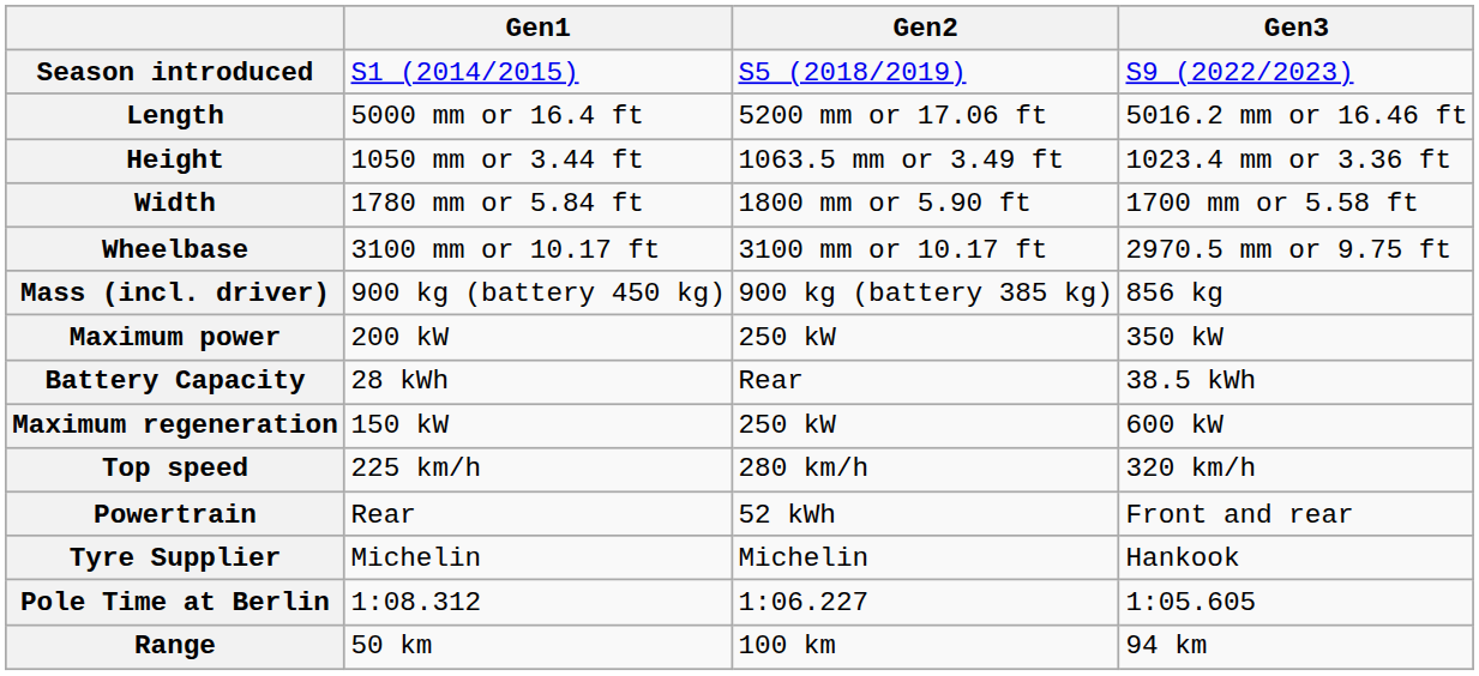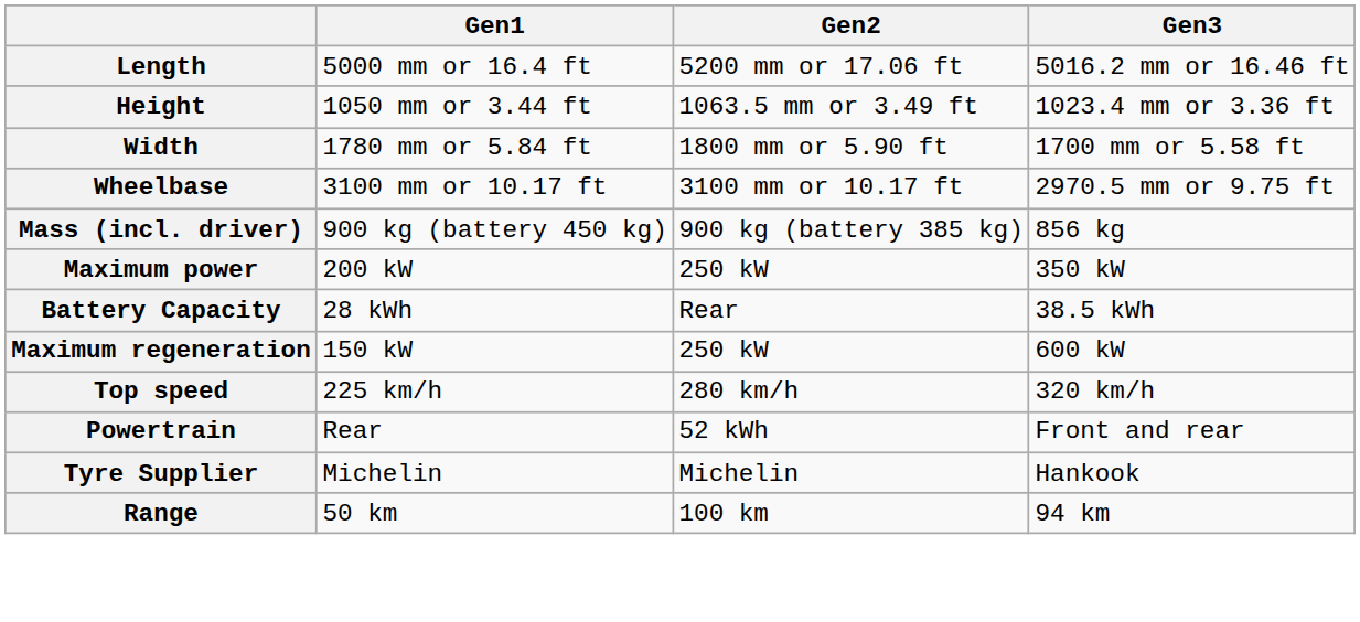- row: Season introduced | S1 (2014/2015) | S5 (2018/2019) | S9 (2022/2023)
- row: Pole Time at Berlin | 1:08.312 | 1:06.227 | 1:05.605
